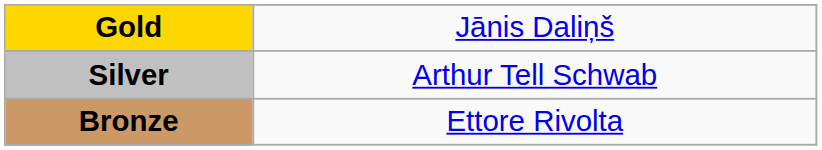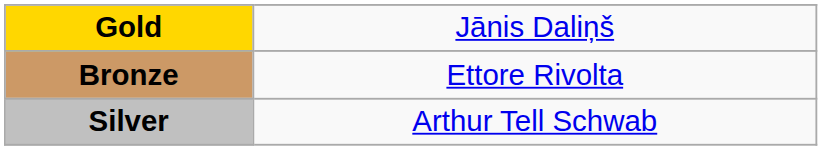rows swapped: Silver <-> Bronze
